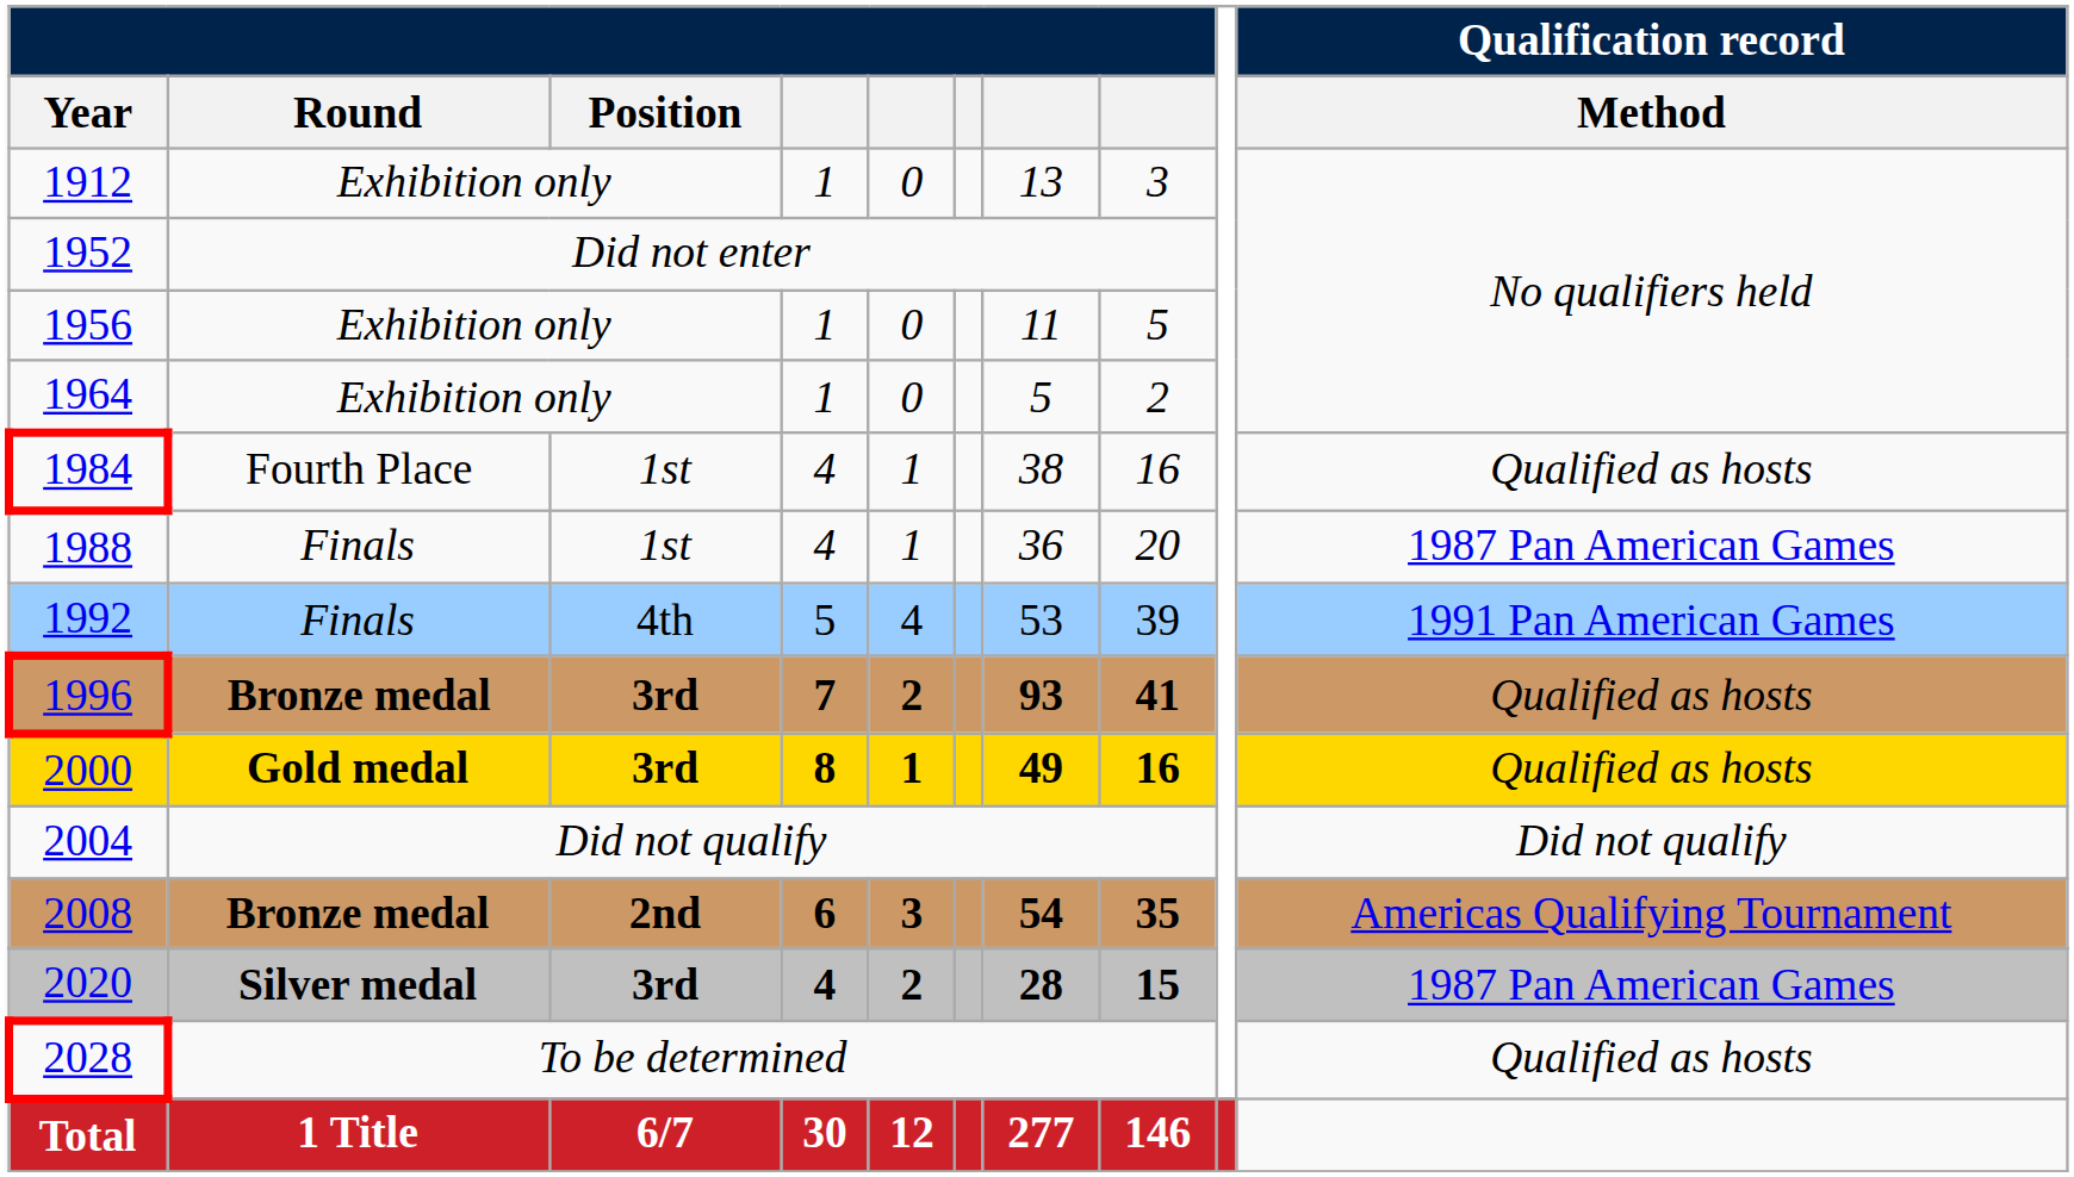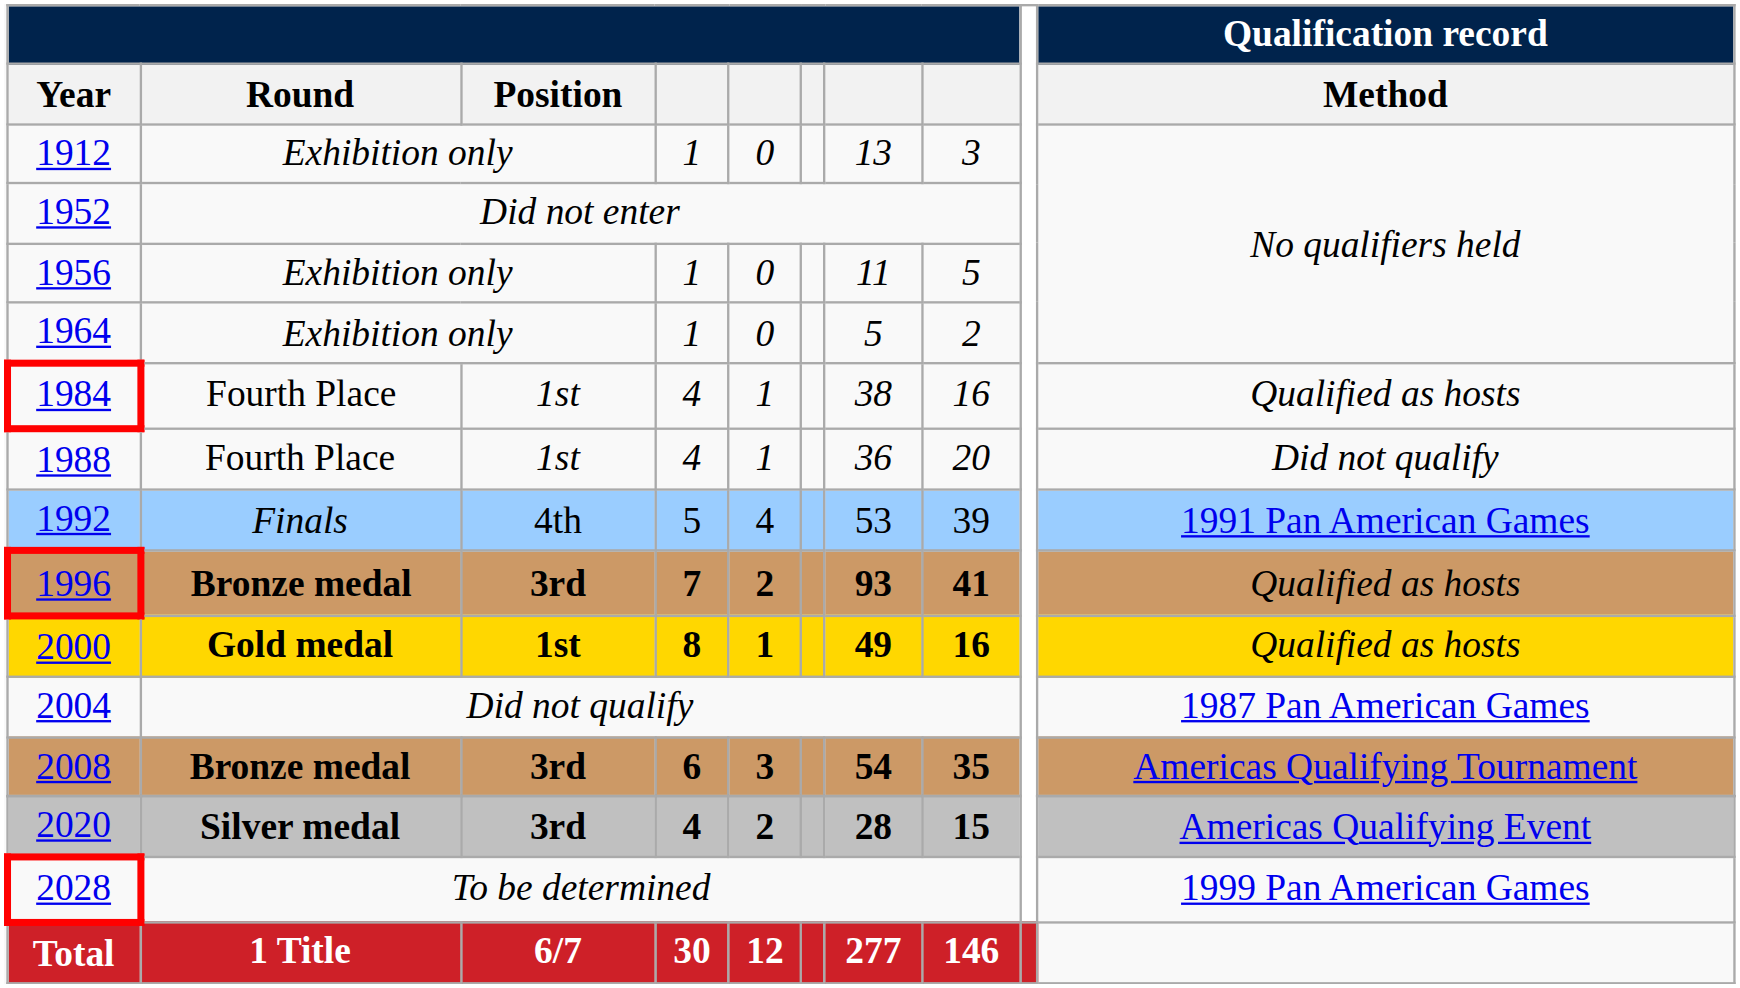1988 | Round: Finals -> Fourth Place
1988 | Qualification record / Method: 1987 Pan American Games -> Did not qualify
2000 | Position: 3rd -> 1st
2004 | Qualification record / Method: Did not qualify -> 1987 Pan American Games
2008 | Position: 2nd -> 3rd
2020 | Qualification record / Method: 1987 Pan American Games -> Americas Qualifying Event
2028 | Qualification record / Method: Qualified as hosts -> 1999 Pan American Games
